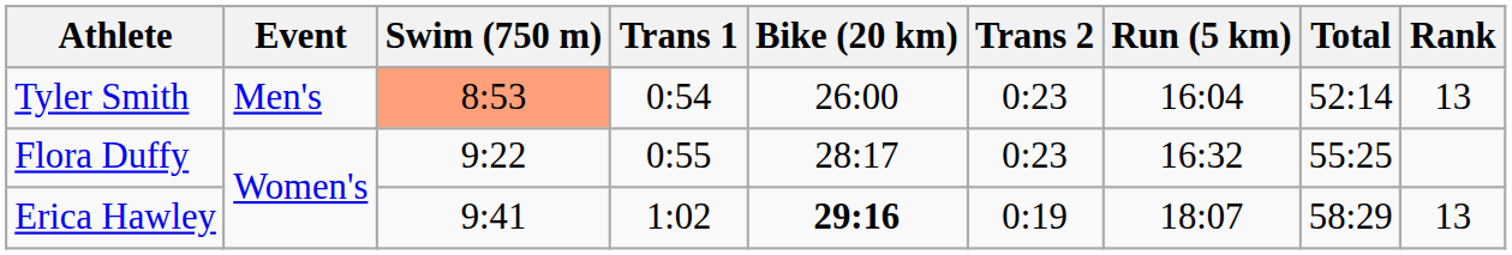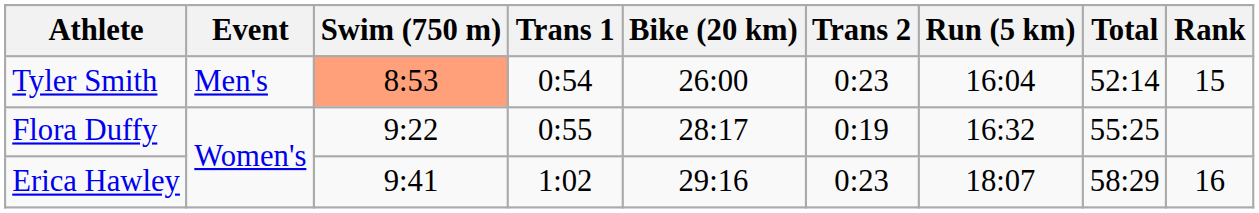Tyler Smith | Rank: 13 -> 15
Flora Duffy | Trans 2: 0:23 -> 0:19
Erica Hawley | Bike (20 km): bold -> normal
Erica Hawley | Trans 2: 0:19 -> 0:23
Erica Hawley | Rank: 13 -> 16
